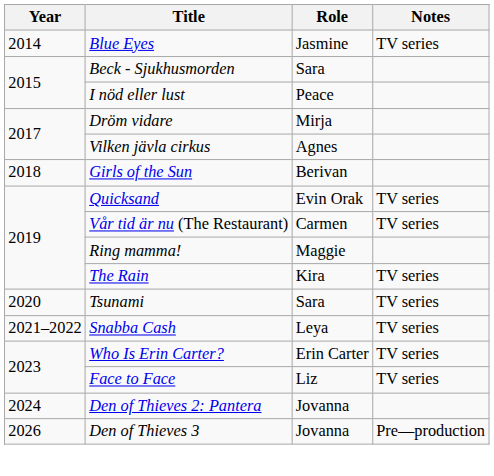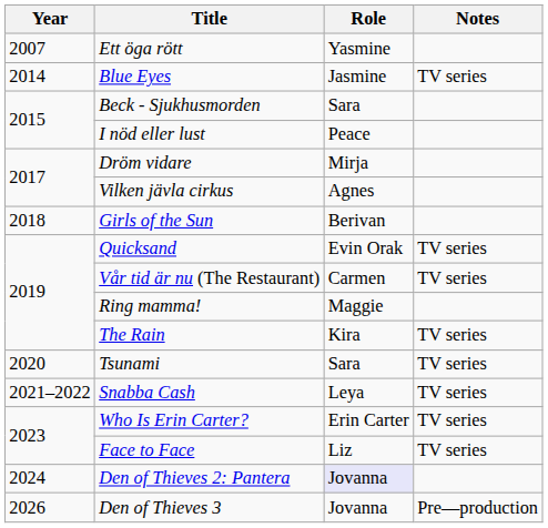+ row: 2007 | Ett öga rött | Yasmine
Den of Thieves 2: Pantera | Role: no background -> lavender background
